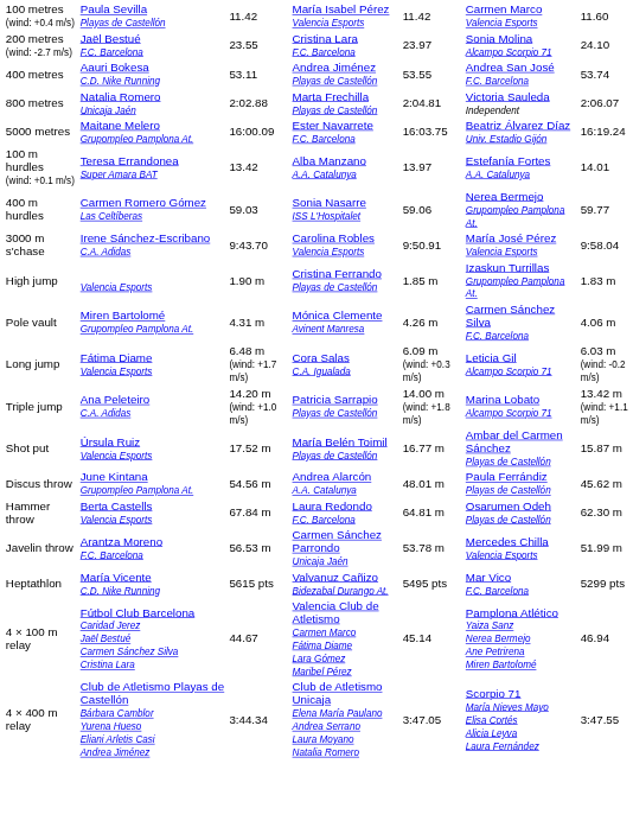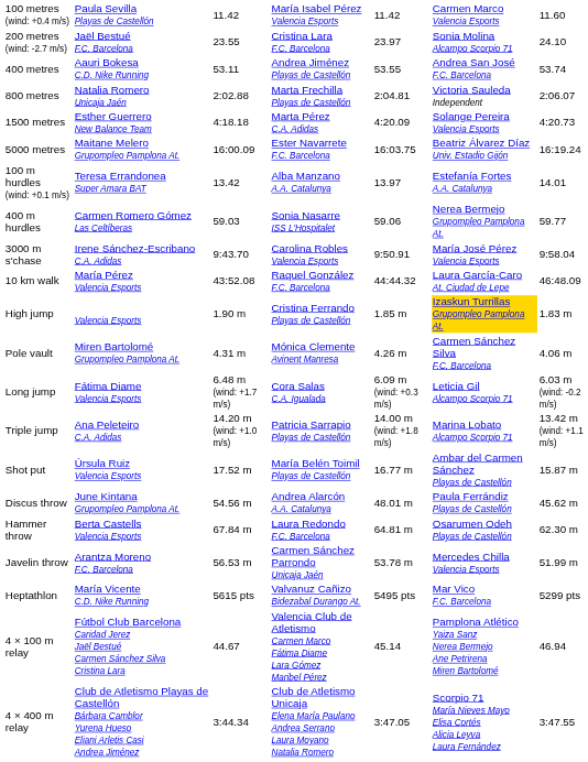+ row: 1500 metres | Esther Guerrero New Balance Team | 4:18.18 | Marta Pérez C.A. Adidas | 4:20.09 | Solange Pereira Valencia Esports | 4:20.73
+ row: 10 km walk | María Pérez Valencia Esports | 43:52.08 | Raquel González F.C. Barcelona | 44:44.32 | Laura García-Caro At. Ciudad de Lepe | 46:48.09
High jump | column 6: no background -> gold background
